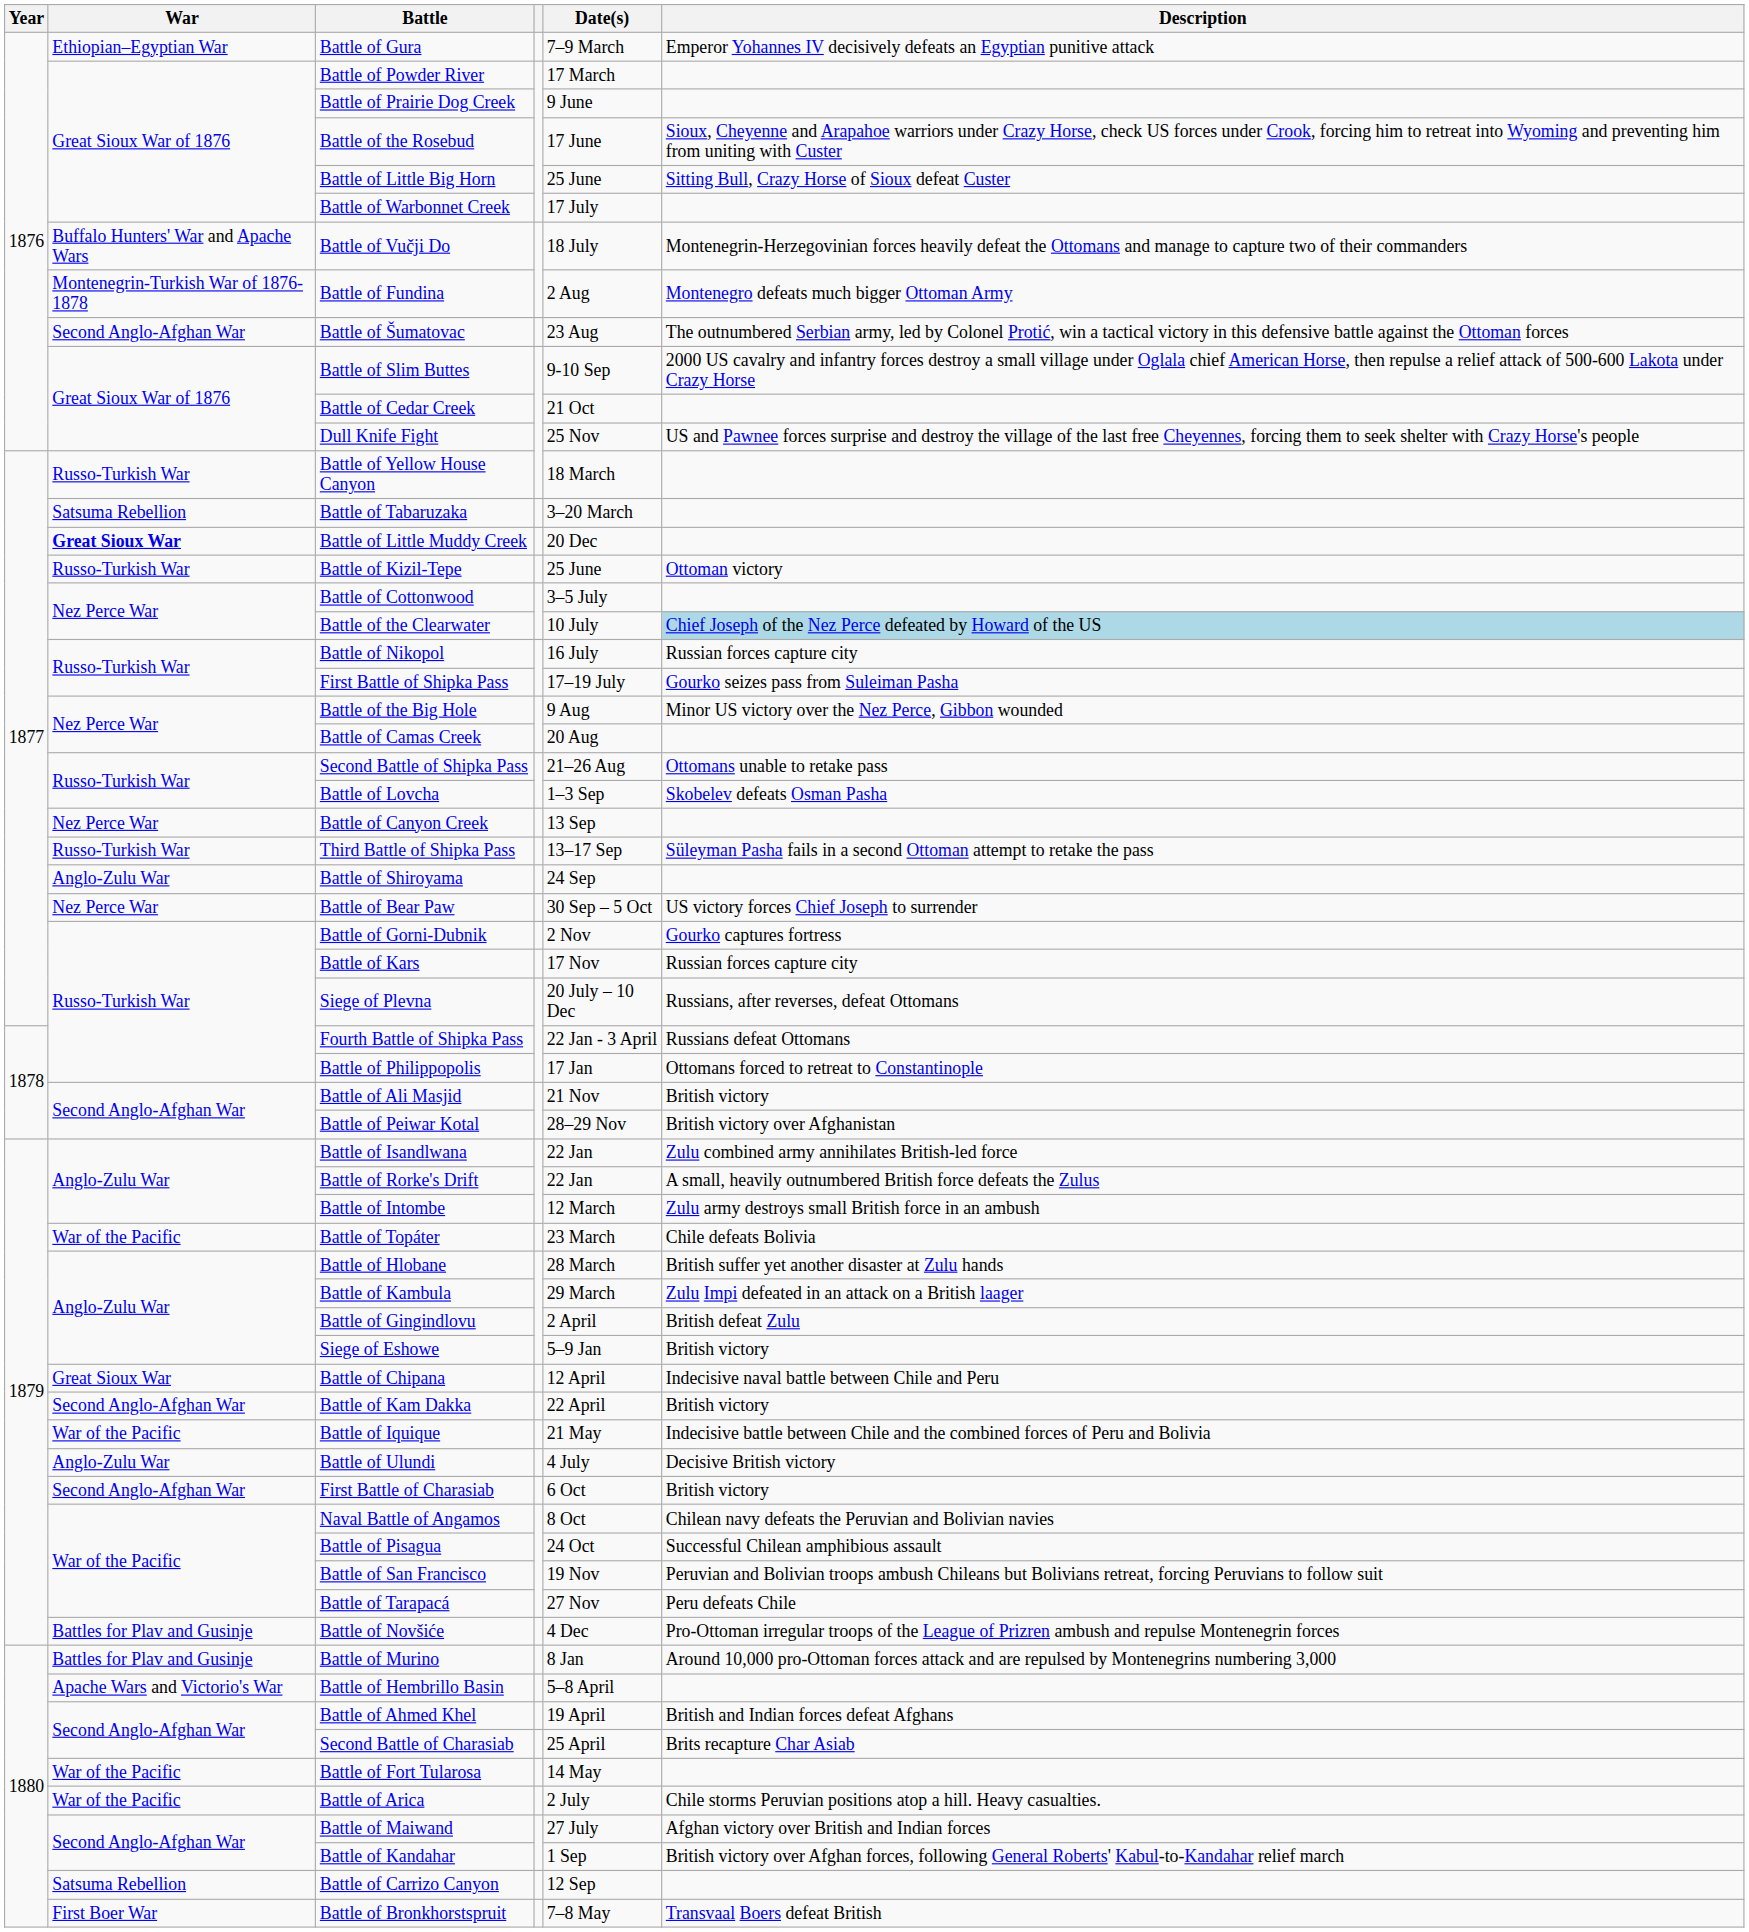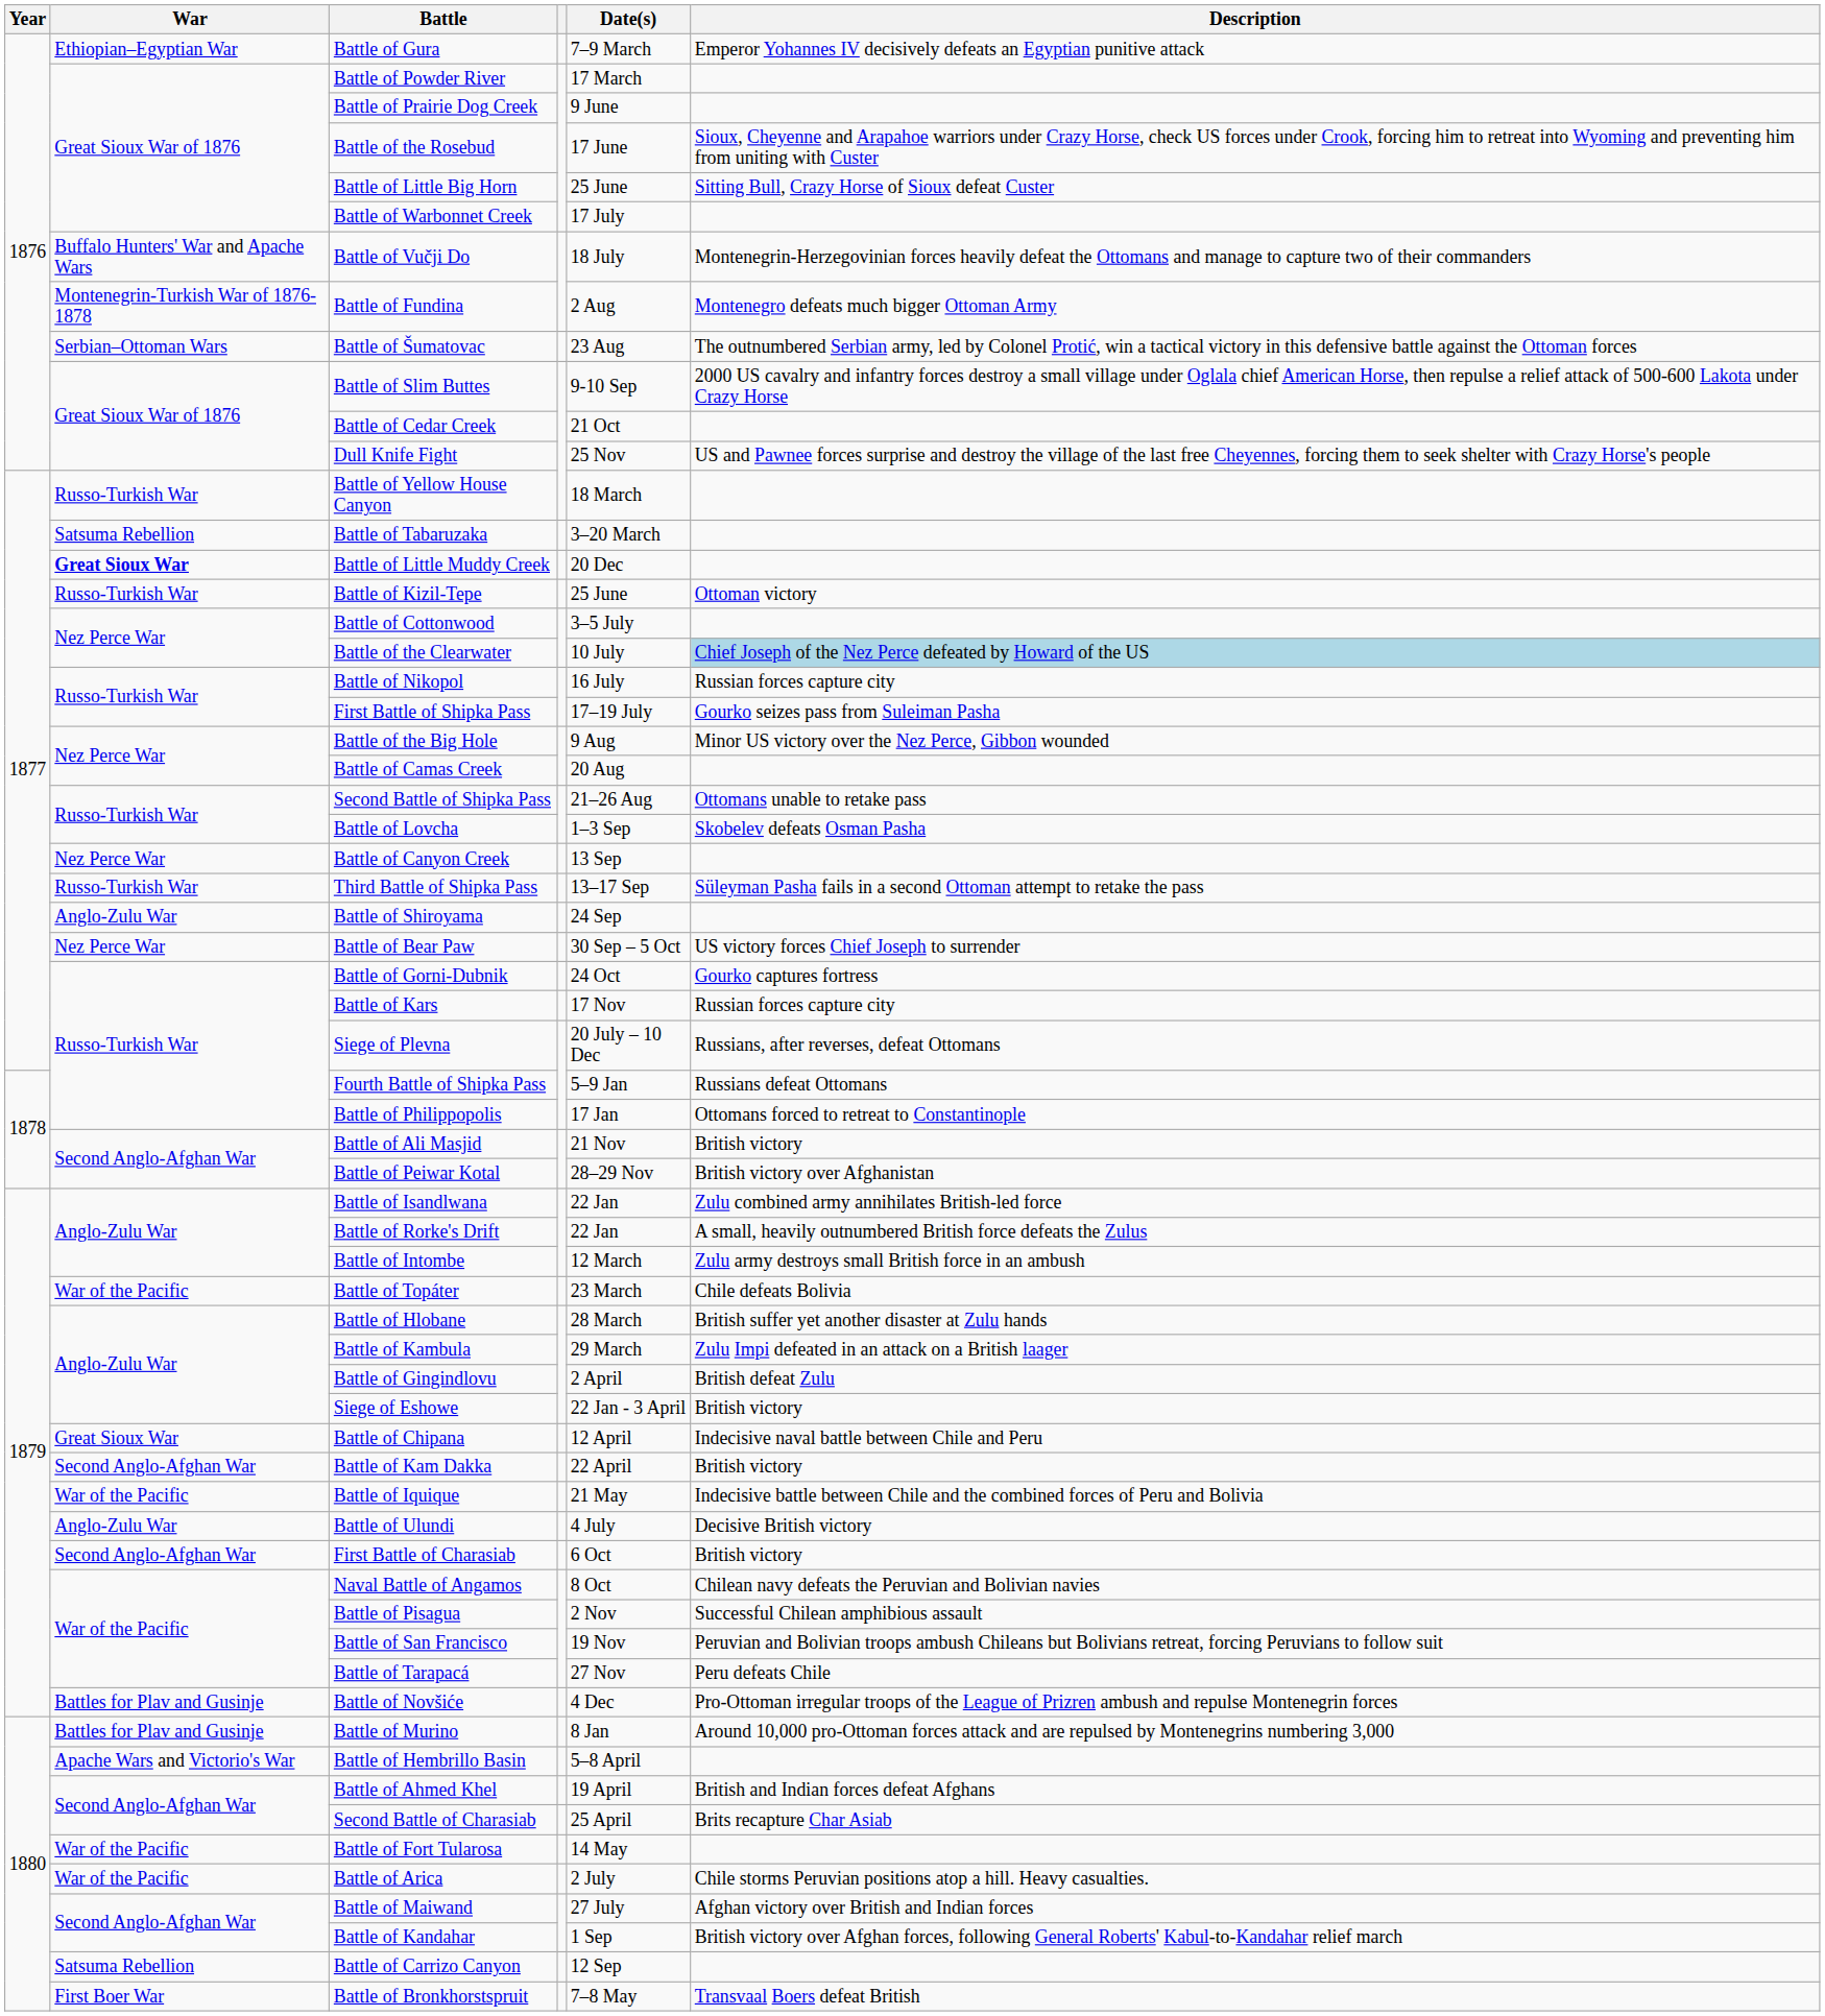Battle of Šumatovac | War: Second Anglo-Afghan War -> Serbian–Ottoman Wars
Battle of Gorni-Dubnik | Date(s): 2 Nov -> 24 Oct
Fourth Battle of Shipka Pass | Date(s): 22 Jan - 3 April -> 5–9 Jan
Siege of Eshowe | Date(s): 5–9 Jan -> 22 Jan - 3 April
Battle of Pisagua | Date(s): 24 Oct -> 2 Nov
